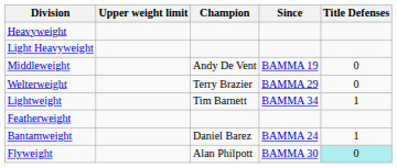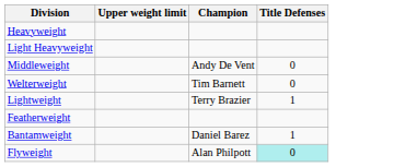- column: Since | BAMMA 19 | BAMMA 29 | BAMMA 34 | BAMMA 24 | BAMMA 30
Welterweight | Champion: Terry Brazier -> Tim Barnett
Lightweight | Champion: Tim Barnett -> Terry Brazier
